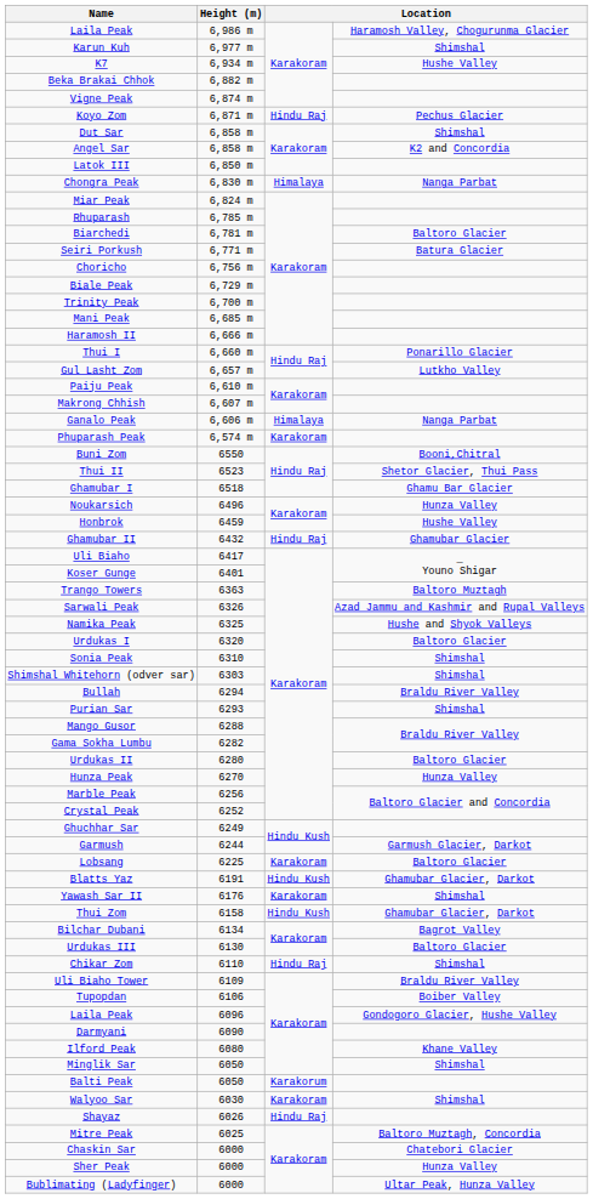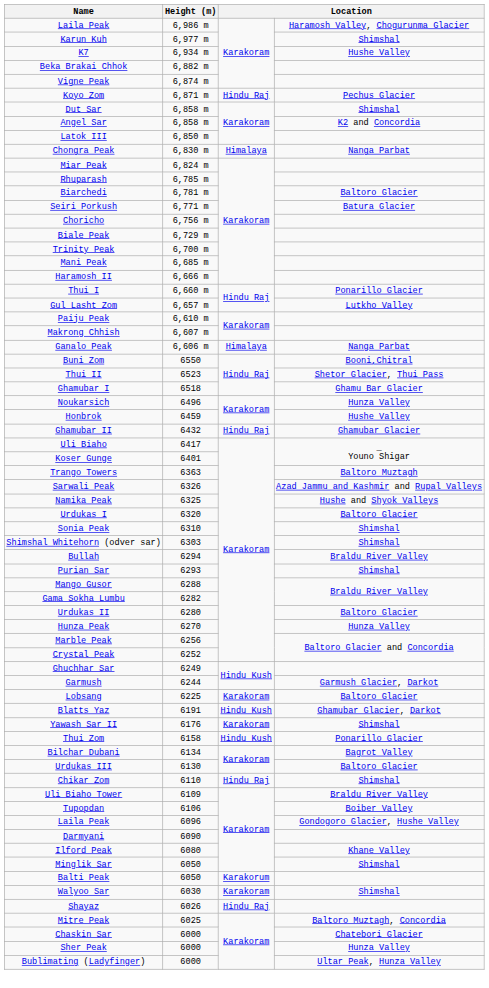- row: Phuparash Peak | 6,574 m | Karakoram
Thui Zom | column 4: Ghamubar Glacier, Darkot -> Ponarillo Glacier
